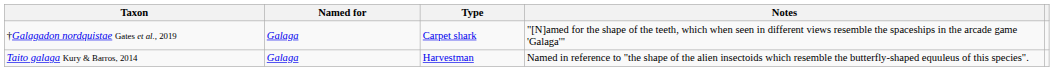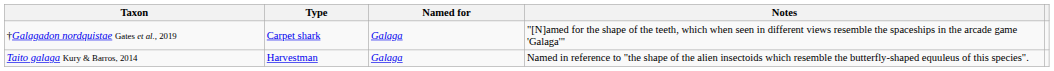columns swapped: Type <-> Named for
